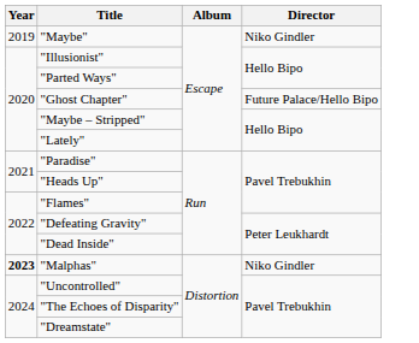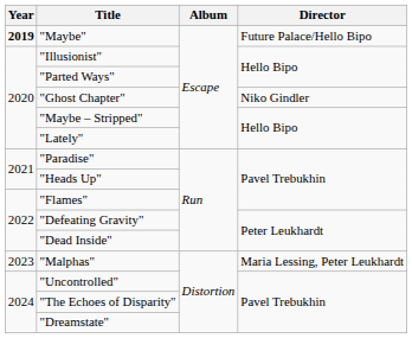"Maybe" | Year: normal -> bold
"Maybe" | Director: Niko Gindler -> Future Palace/Hello Bipo
"Ghost Chapter" | Director: Future Palace/Hello Bipo -> Niko Gindler
"Malphas" | Year: bold -> normal
"Malphas" | Director: Niko Gindler -> Maria Lessing, Peter Leukhardt
